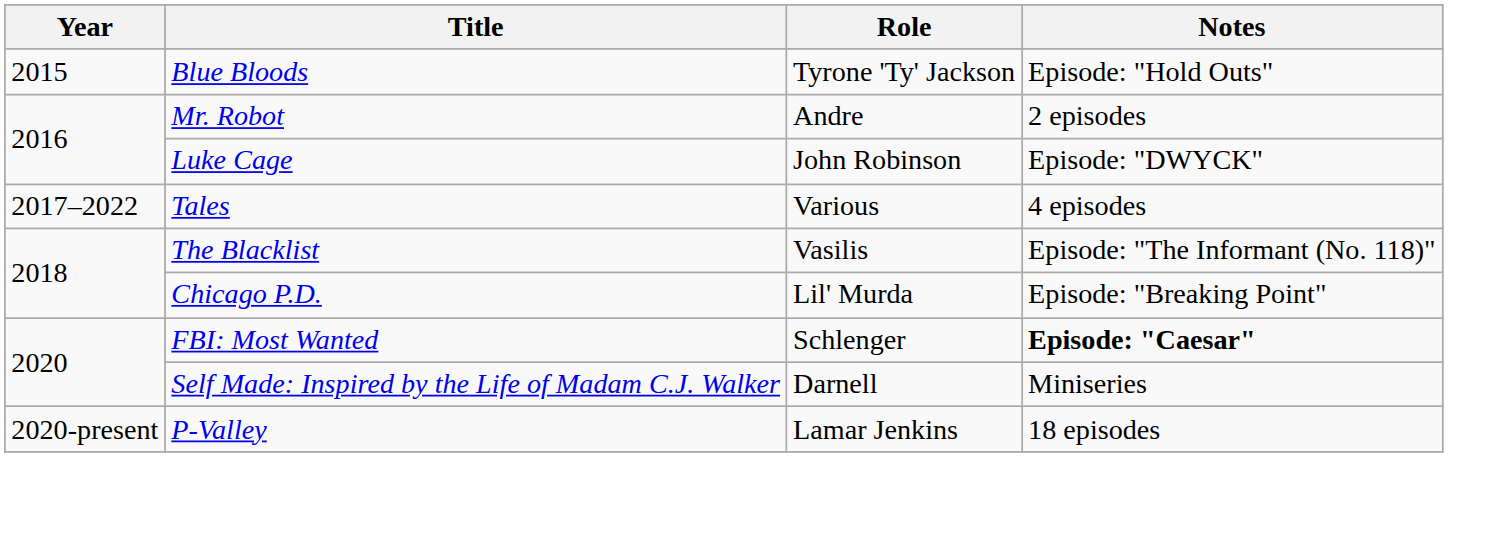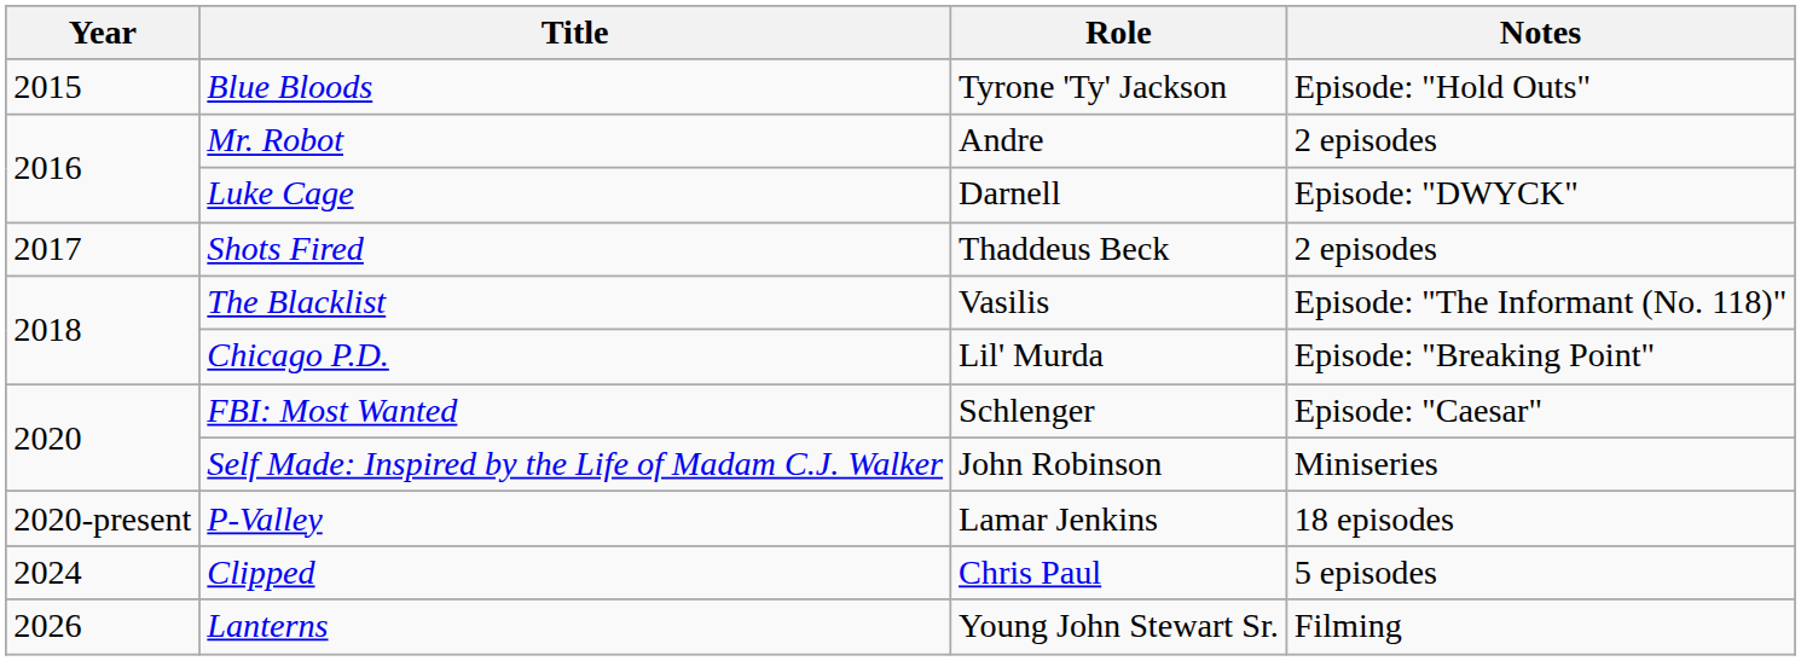Luke Cage | Role: John Robinson -> Darnell
+ row: 2017 | Shots Fired | Thaddeus Beck | 2 episodes
- row: 2017–2022 | Tales | Various | 4 episodes
FBI: Most Wanted | Notes: bold -> normal
Self Made: Inspired by the Life of Madam C.J. Walker | Role: Darnell -> John Robinson
+ row: 2024 | Clipped | Chris Paul | 5 episodes
+ row: 2026 | Lanterns | Young John Stewart Sr. | Filming
